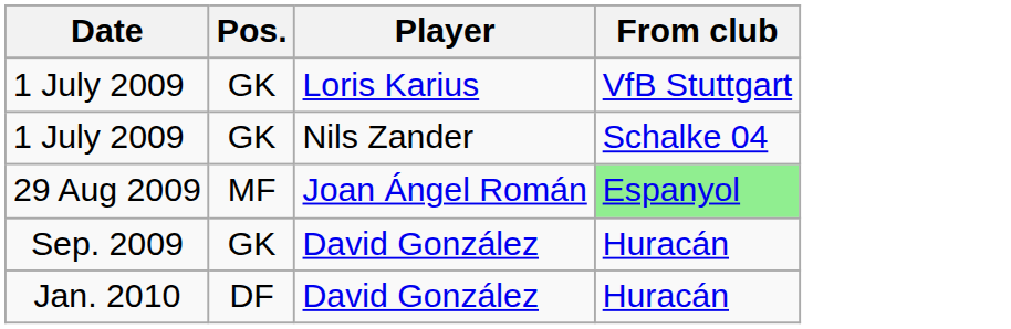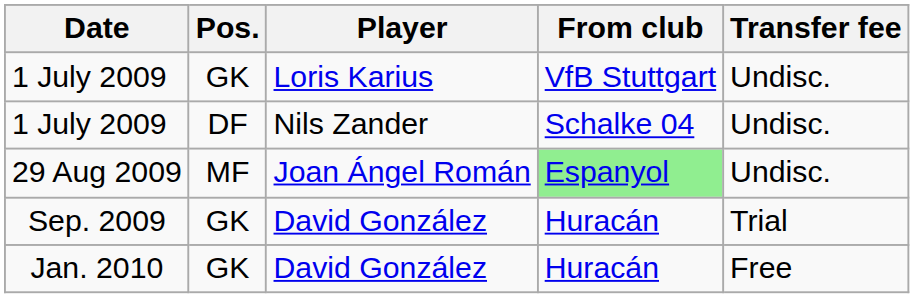+ column: Transfer fee | Undisc. | Undisc. | Undisc. | Trial | Free
1 July 2009 / Nils Zander | Pos.: GK -> DF
Jan. 2010 | Pos.: DF -> GK
